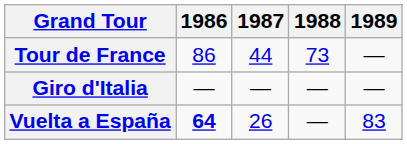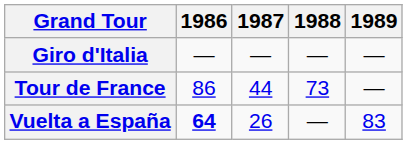rows swapped: Giro d'Italia <-> Tour de France
